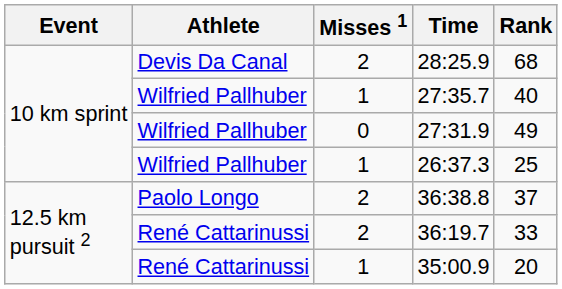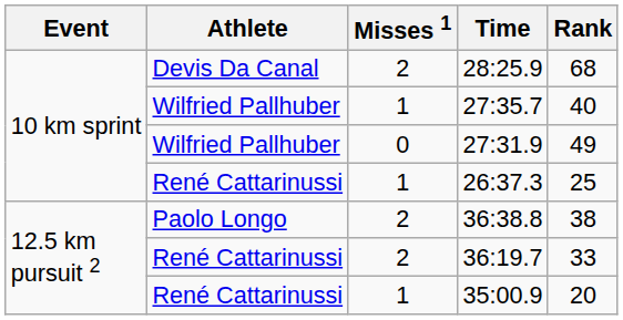26:37.3 | Athlete: Wilfried Pallhuber -> René Cattarinussi
36:38.8 | Rank: 37 -> 38
